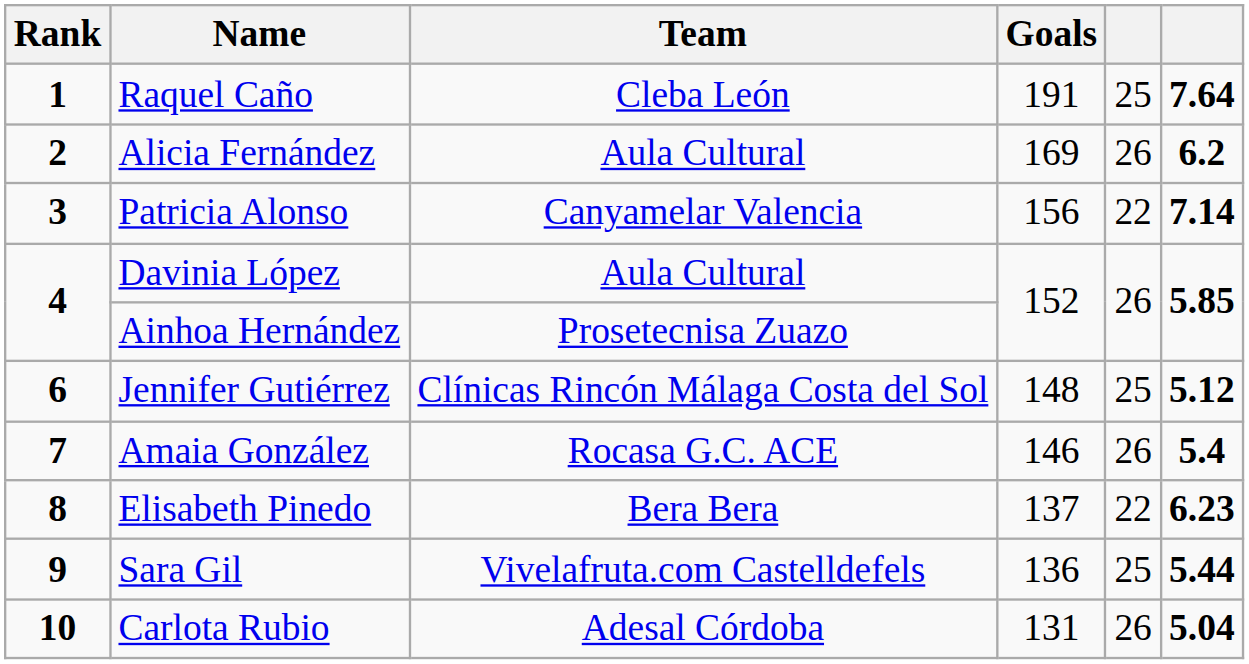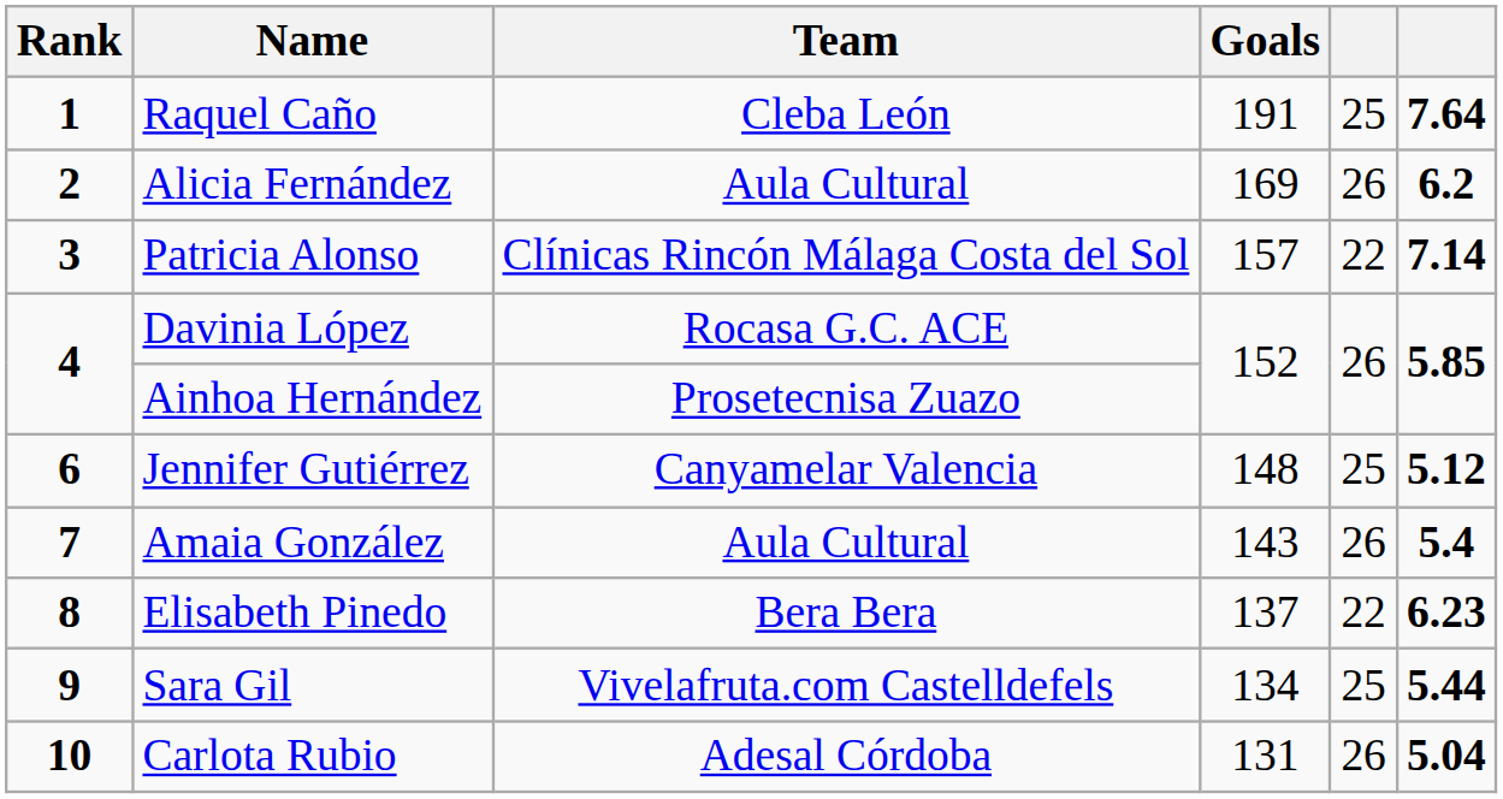Patricia Alonso | Team: Canyamelar Valencia -> Clínicas Rincón Málaga Costa del Sol
Patricia Alonso | Goals: 156 -> 157
Davinia López | Team: Aula Cultural -> Rocasa G.C. ACE
Jennifer Gutiérrez | Team: Clínicas Rincón Málaga Costa del Sol -> Canyamelar Valencia
Amaia González | Team: Rocasa G.C. ACE -> Aula Cultural
Amaia González | Goals: 146 -> 143
Sara Gil | Goals: 136 -> 134
